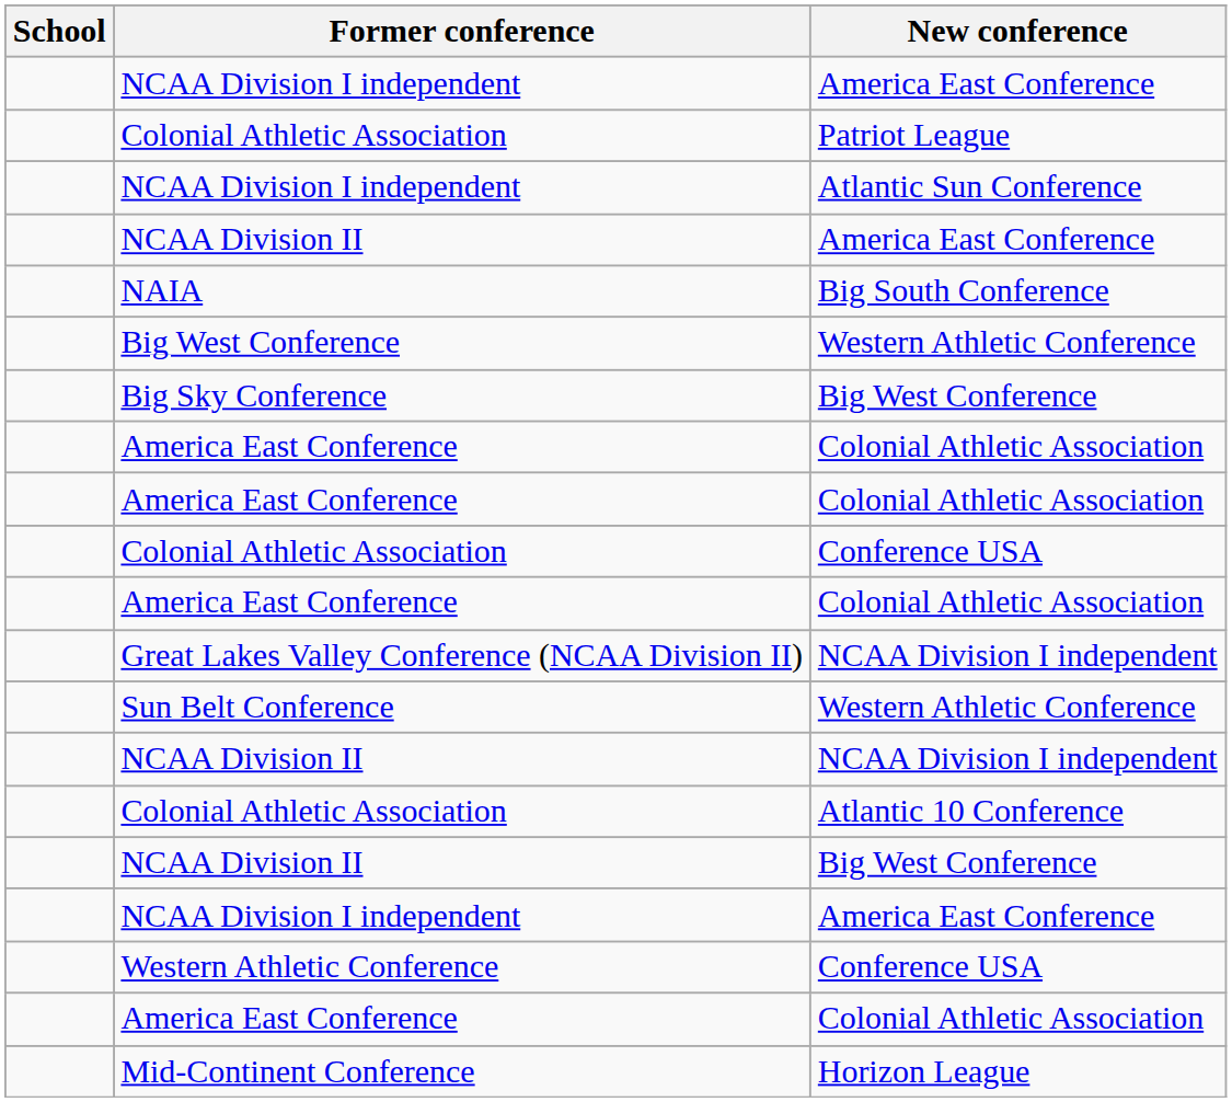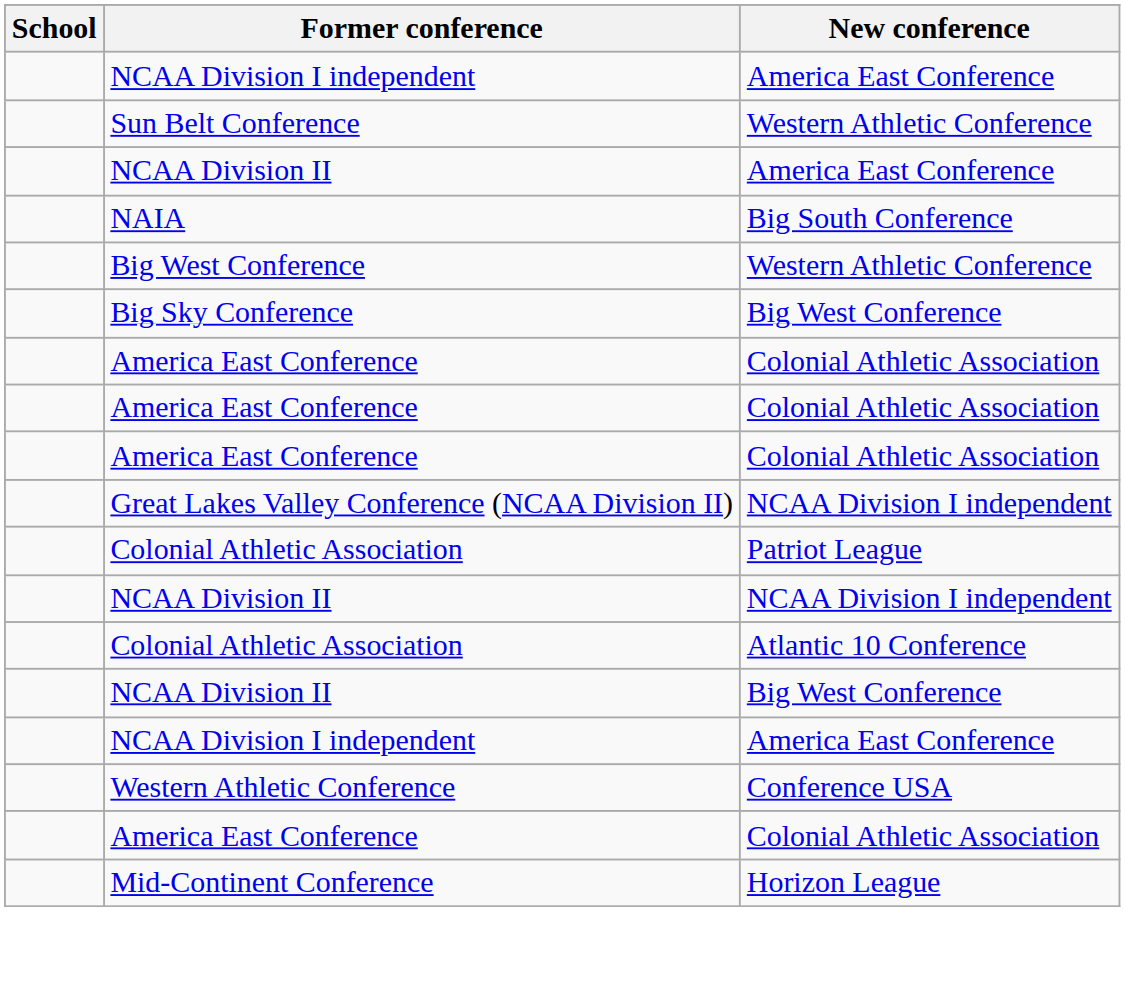rows swapped: Colonial Athletic Association / Patriot League <-> Sun Belt Conference
- row: NCAA Division I independent | Atlantic Sun Conference
- row: Colonial Athletic Association | Conference USA
